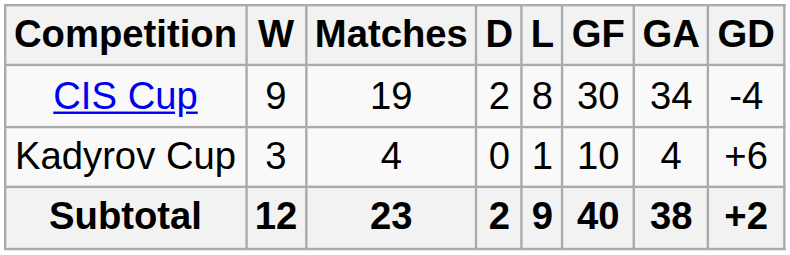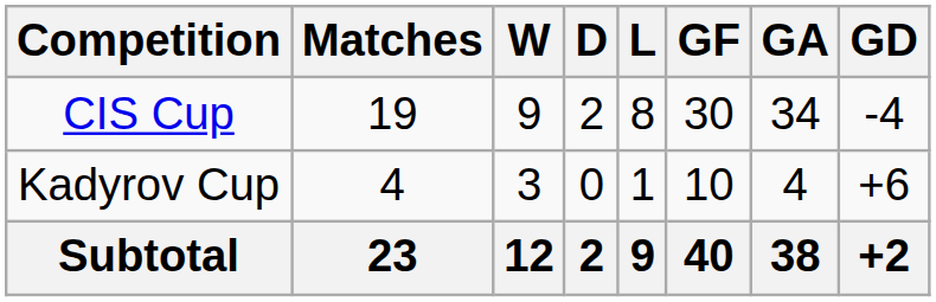columns swapped: Matches <-> W
